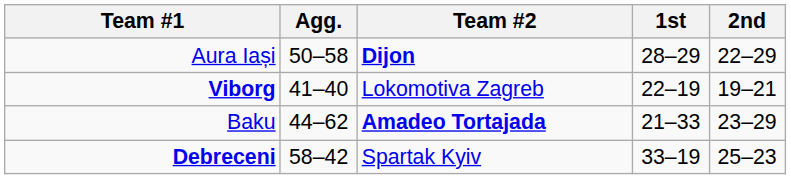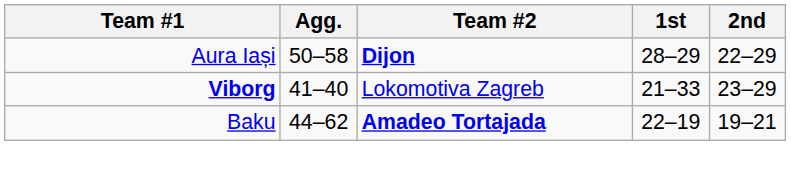Viborg | 1st: 22–19 -> 21–33
Viborg | 2nd: 19–21 -> 23–29
Baku | 1st: 21–33 -> 22–19
Baku | 2nd: 23–29 -> 19–21
- row: Debreceni | 58–42 | Spartak Kyiv | 33–19 | 25–23
